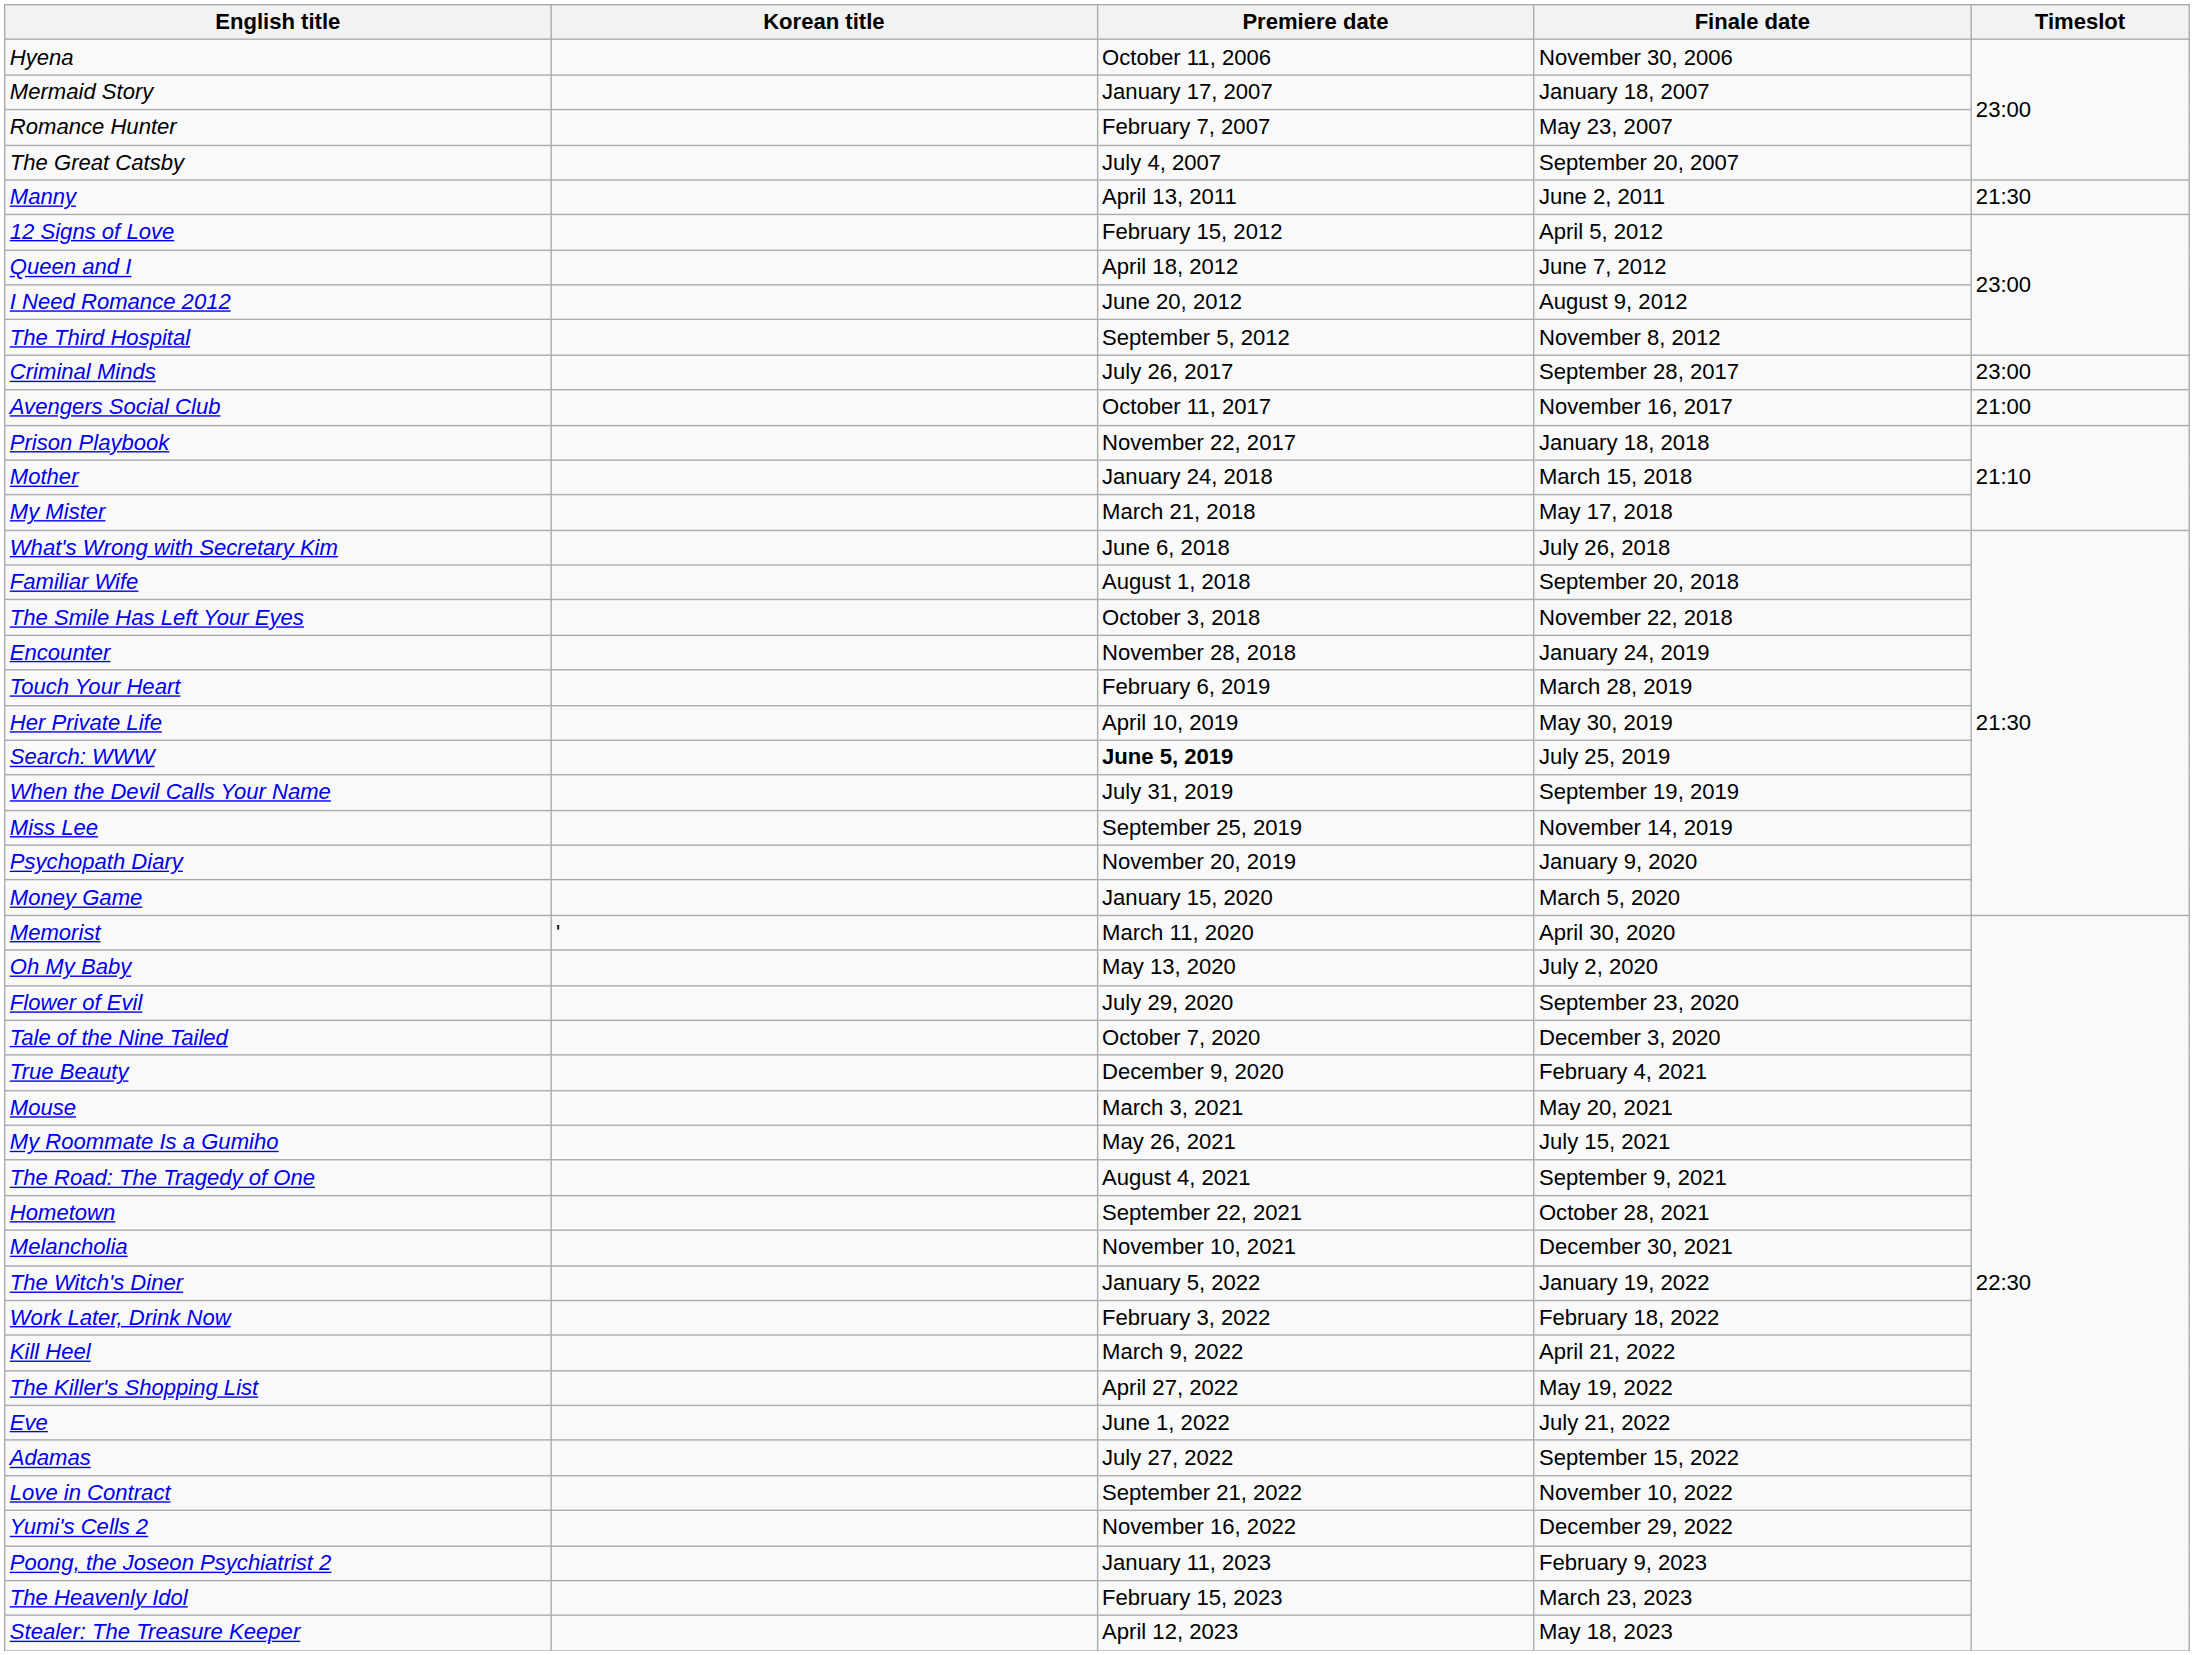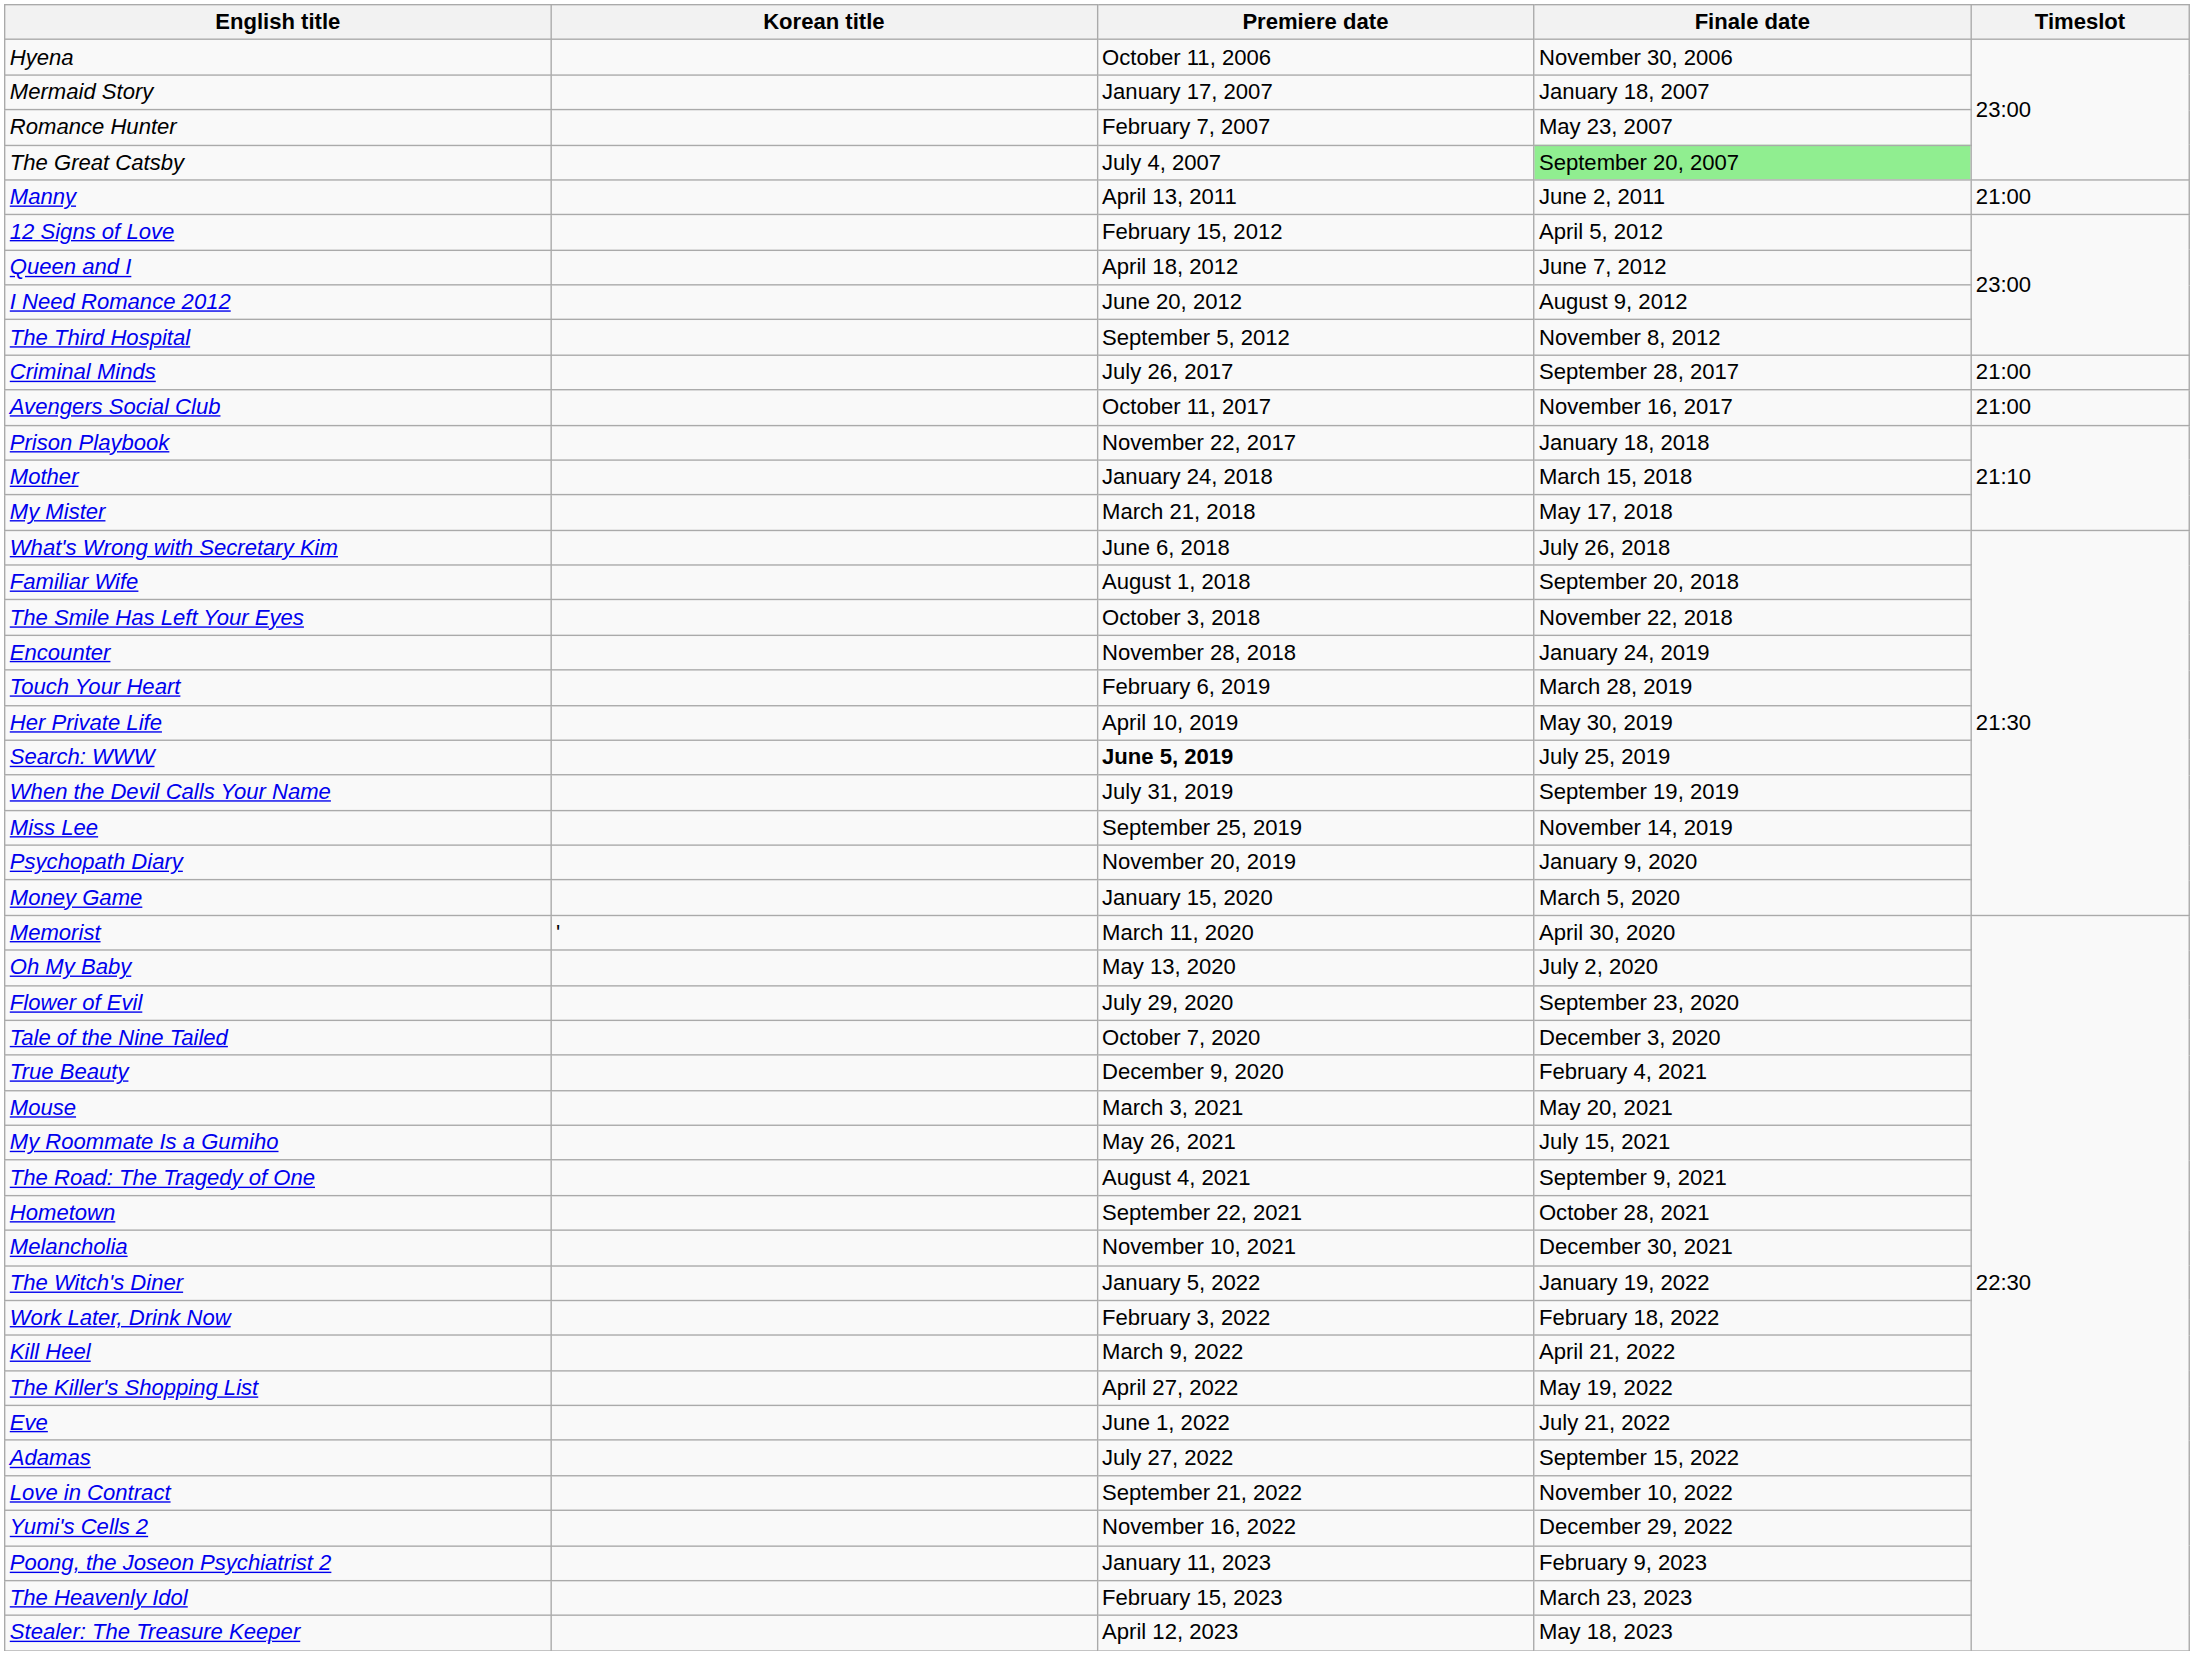The Great Catsby | Finale date: no background -> lightgreen background
Manny | Timeslot: 21:30 -> 21:00
Criminal Minds | Timeslot: 23:00 -> 21:00
